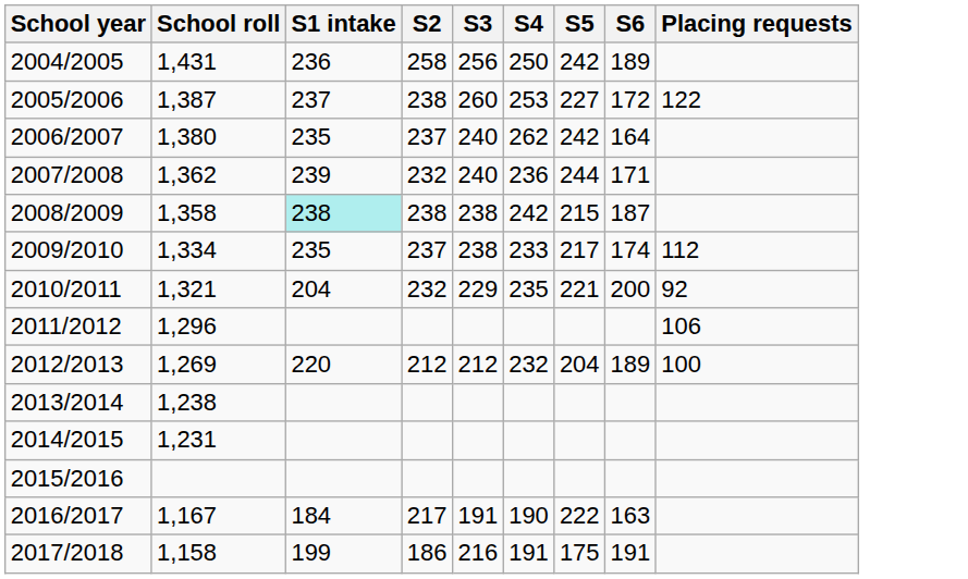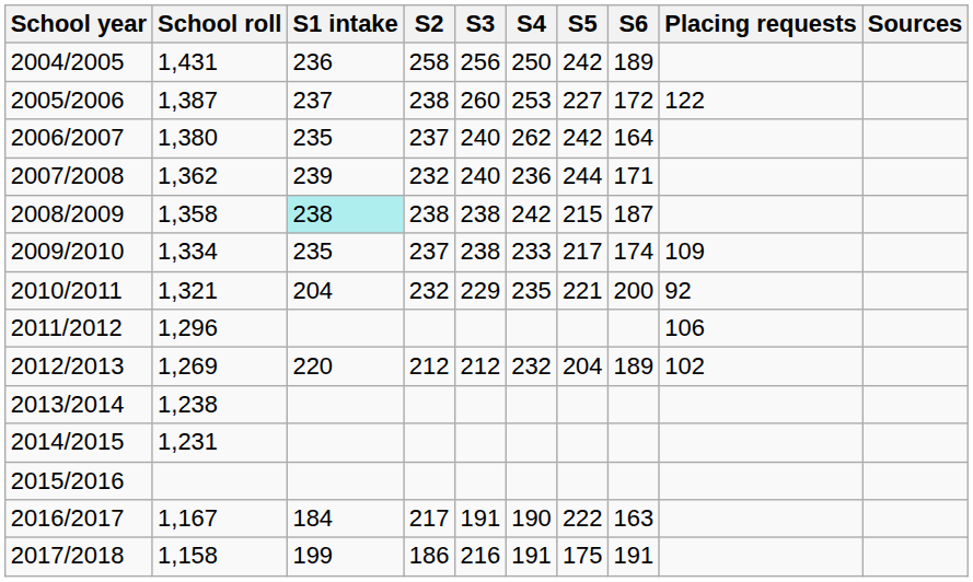+ column: Sources
2009/2010 | Placing requests: 112 -> 109
2012/2013 | Placing requests: 100 -> 102
